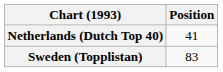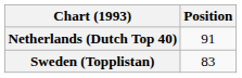Netherlands (Dutch Top 40) | Position: 41 -> 91
